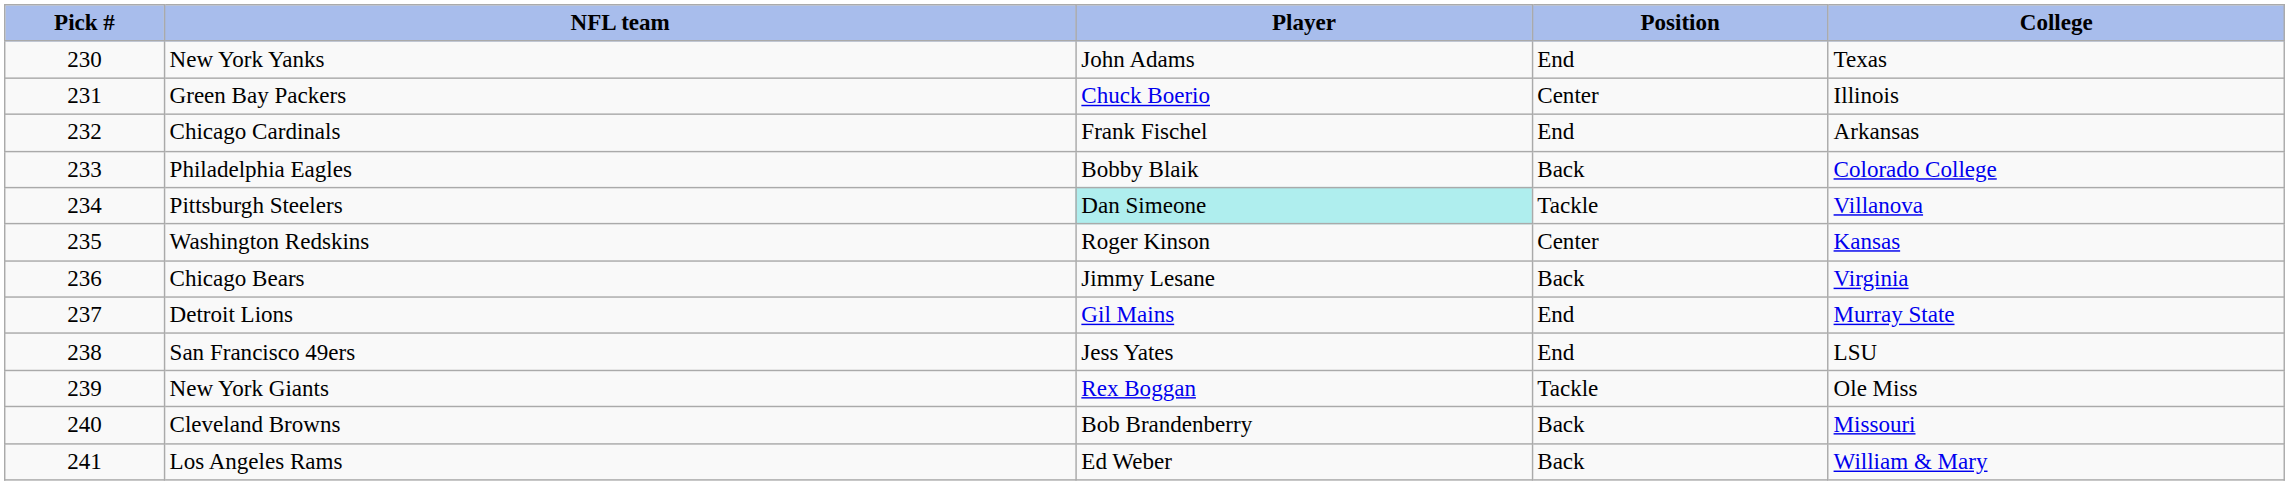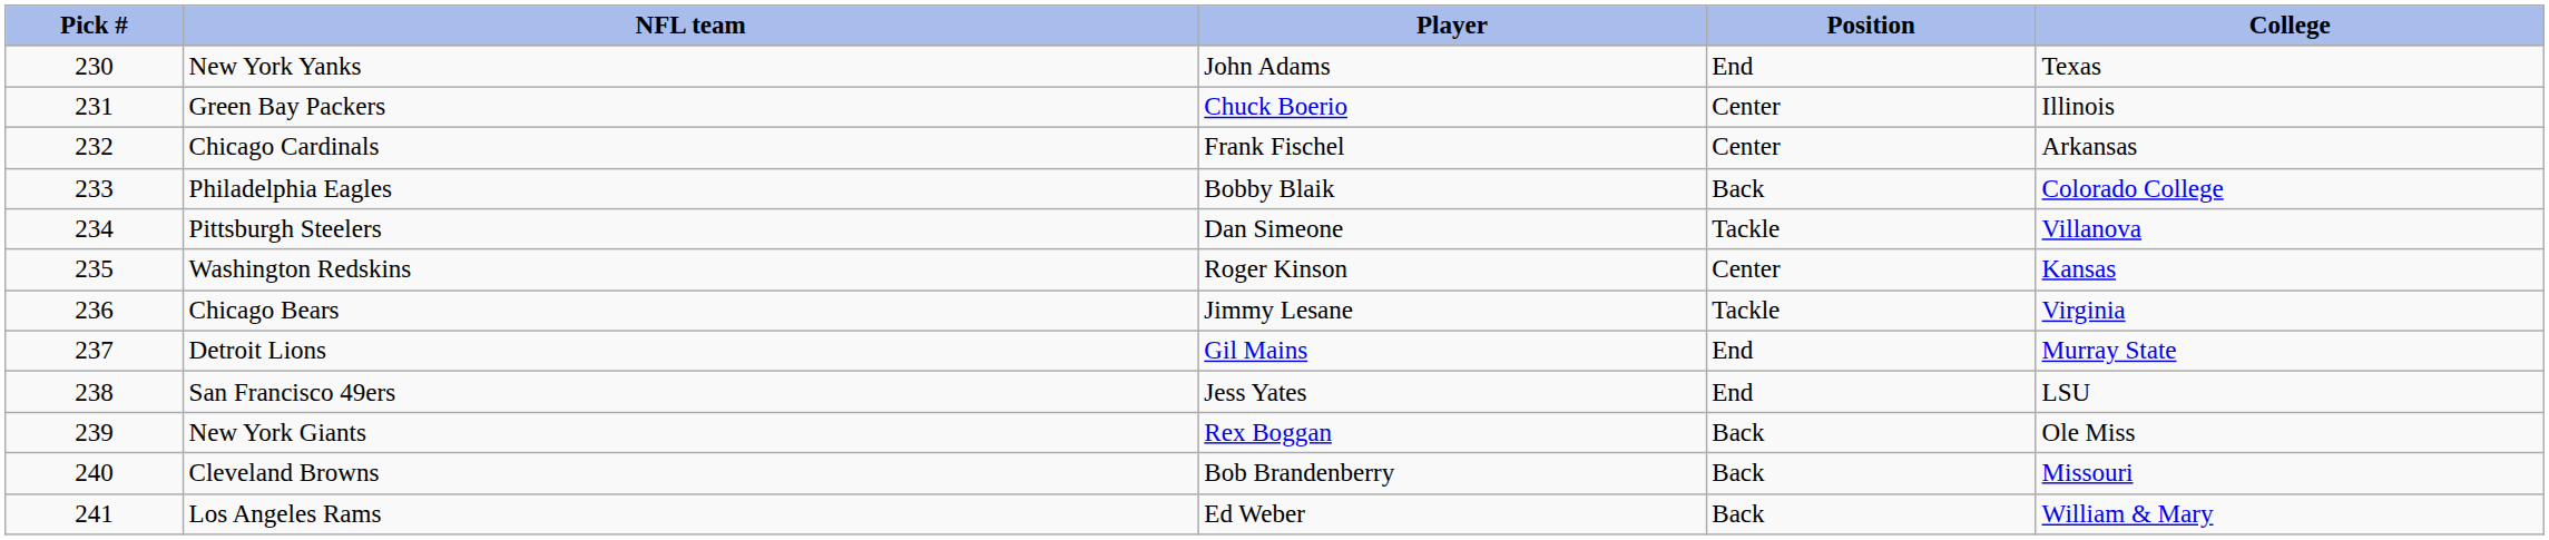Chicago Cardinals | Position: End -> Center
Pittsburgh Steelers | Player: paleturquoise background -> no background
Chicago Bears | Position: Back -> Tackle
New York Giants | Position: Tackle -> Back
